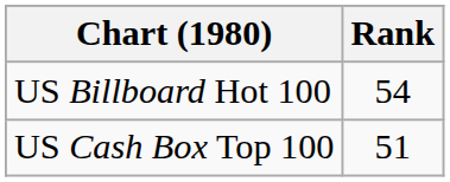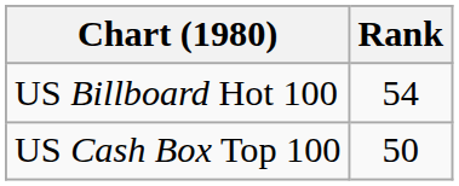US Cash Box Top 100 | Rank: 51 -> 50
